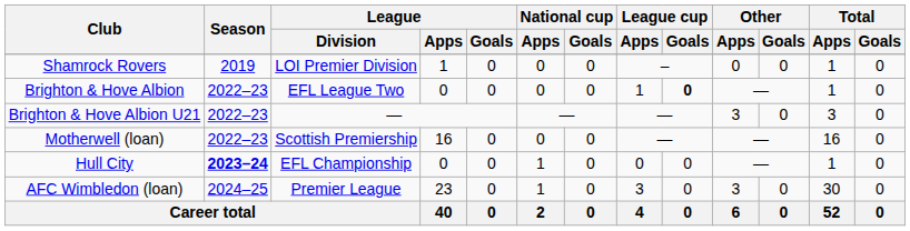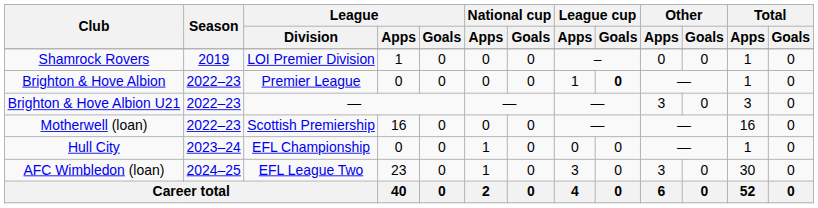Brighton & Hove Albion | League / Division: EFL League Two -> Premier League
Hull City | Season: bold -> normal
AFC Wimbledon (loan) | League / Division: Premier League -> EFL League Two
